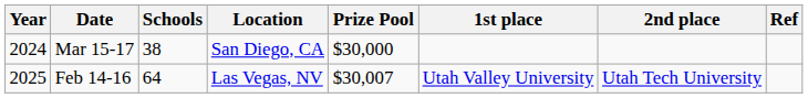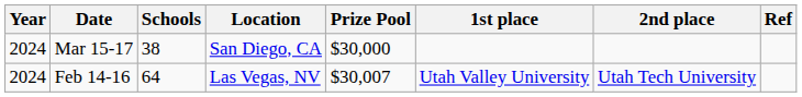Feb 14-16 | Year: 2025 -> 2024
